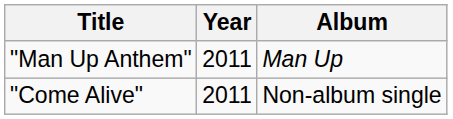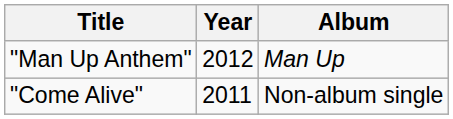"Man Up Anthem" | Year: 2011 -> 2012
